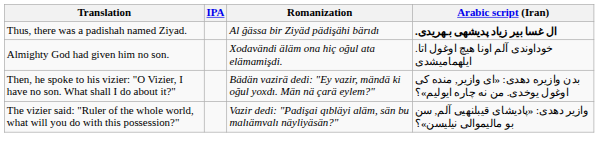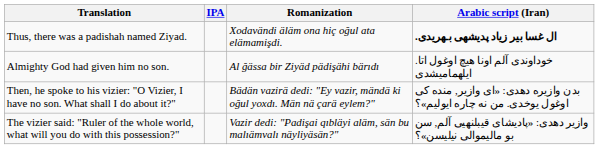Thus, there was a padishah named Ziyad. | Romanization: Al ğässa bir Ziyäd pädişähi bärıdı -> Xodavändi äläm ona hiç oğul ata elämamişdi.
Almighty God had given him no son. | Romanization: Xodavändi äläm ona hiç oğul ata elämamişdi. -> Al ğässa bir Ziyäd pädişähi bärıdı
